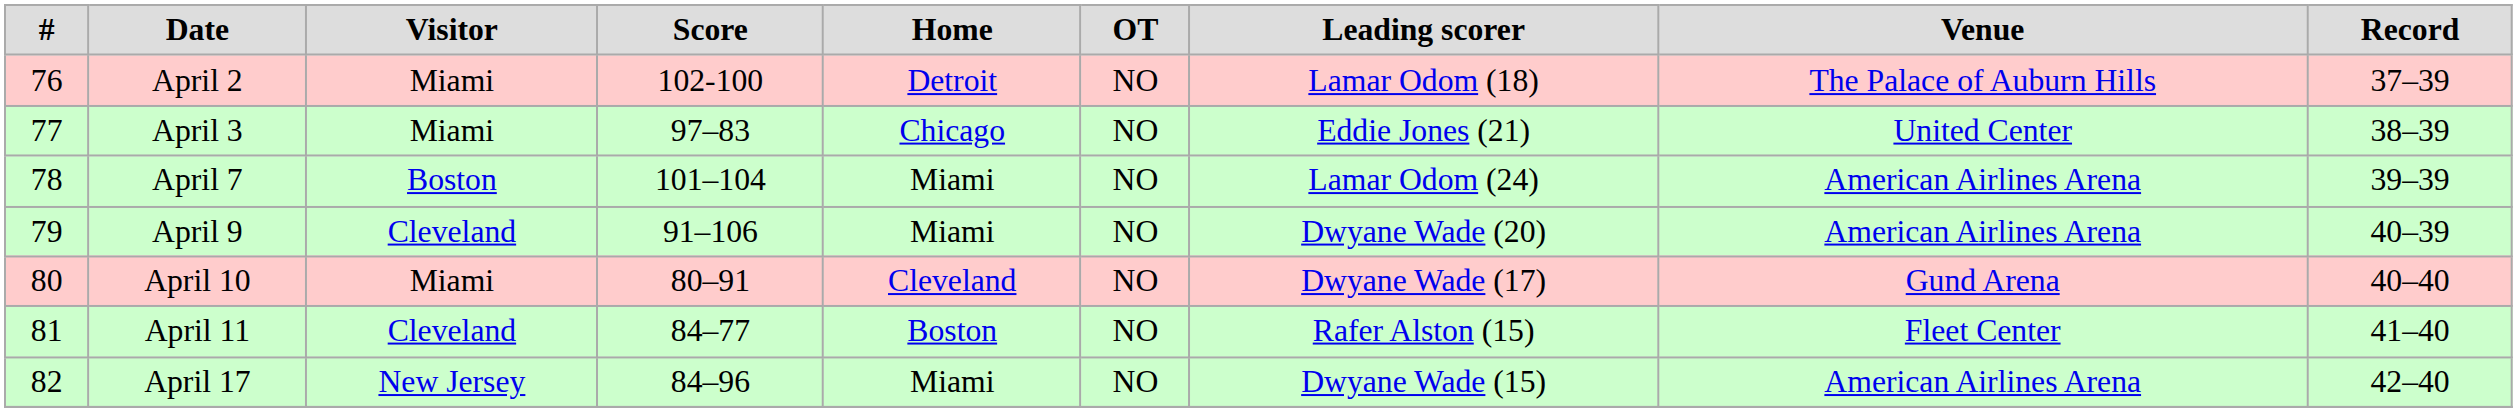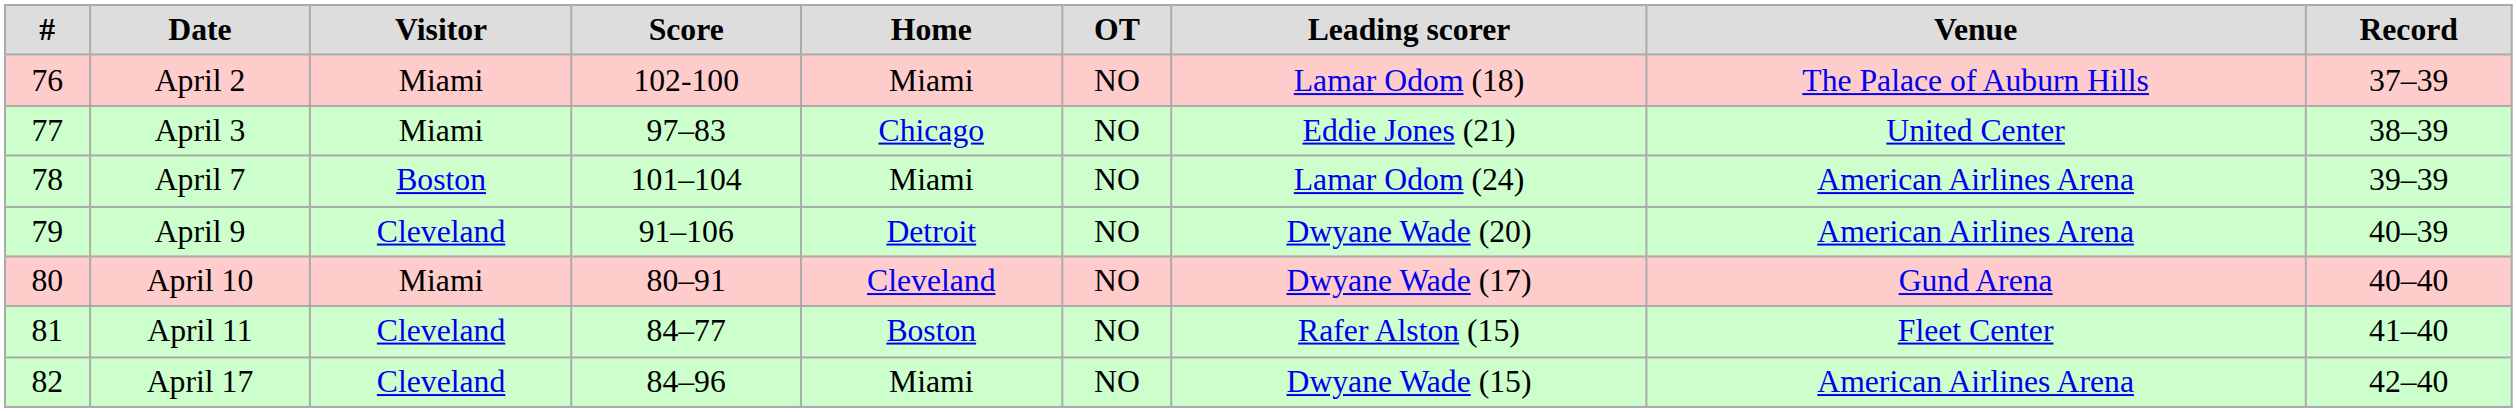April 2 | Home: Detroit -> Miami
April 9 | Home: Miami -> Detroit
April 17 | Visitor: New Jersey -> Cleveland
